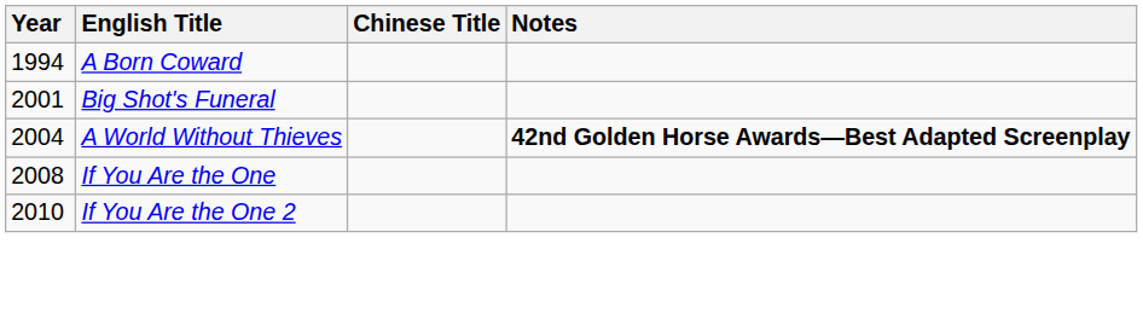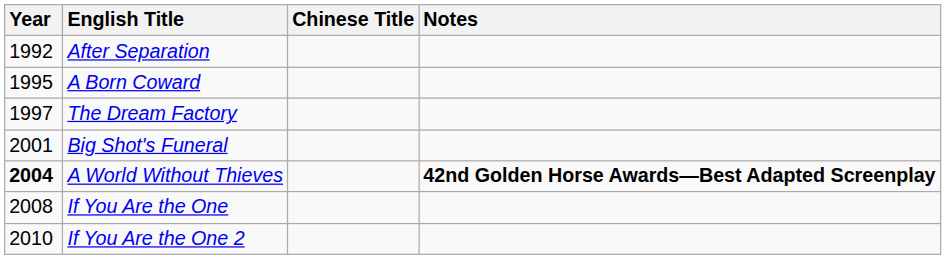+ row: 1992 | After Separation
A Born Coward | Year: 1994 -> 1995
+ row: 1997 | The Dream Factory
A World Without Thieves | Year: normal -> bold
